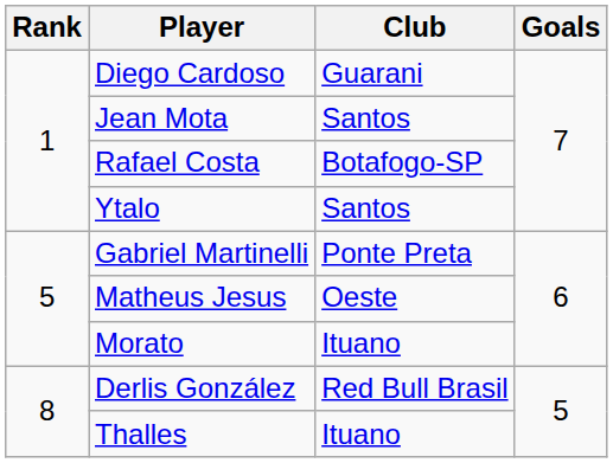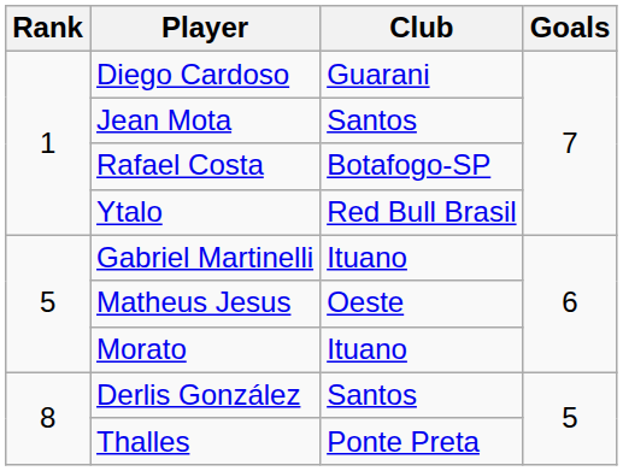Ytalo | Club: Santos -> Red Bull Brasil
Gabriel Martinelli | Club: Ponte Preta -> Ituano
Derlis González | Club: Red Bull Brasil -> Santos
Thalles | Club: Ituano -> Ponte Preta
